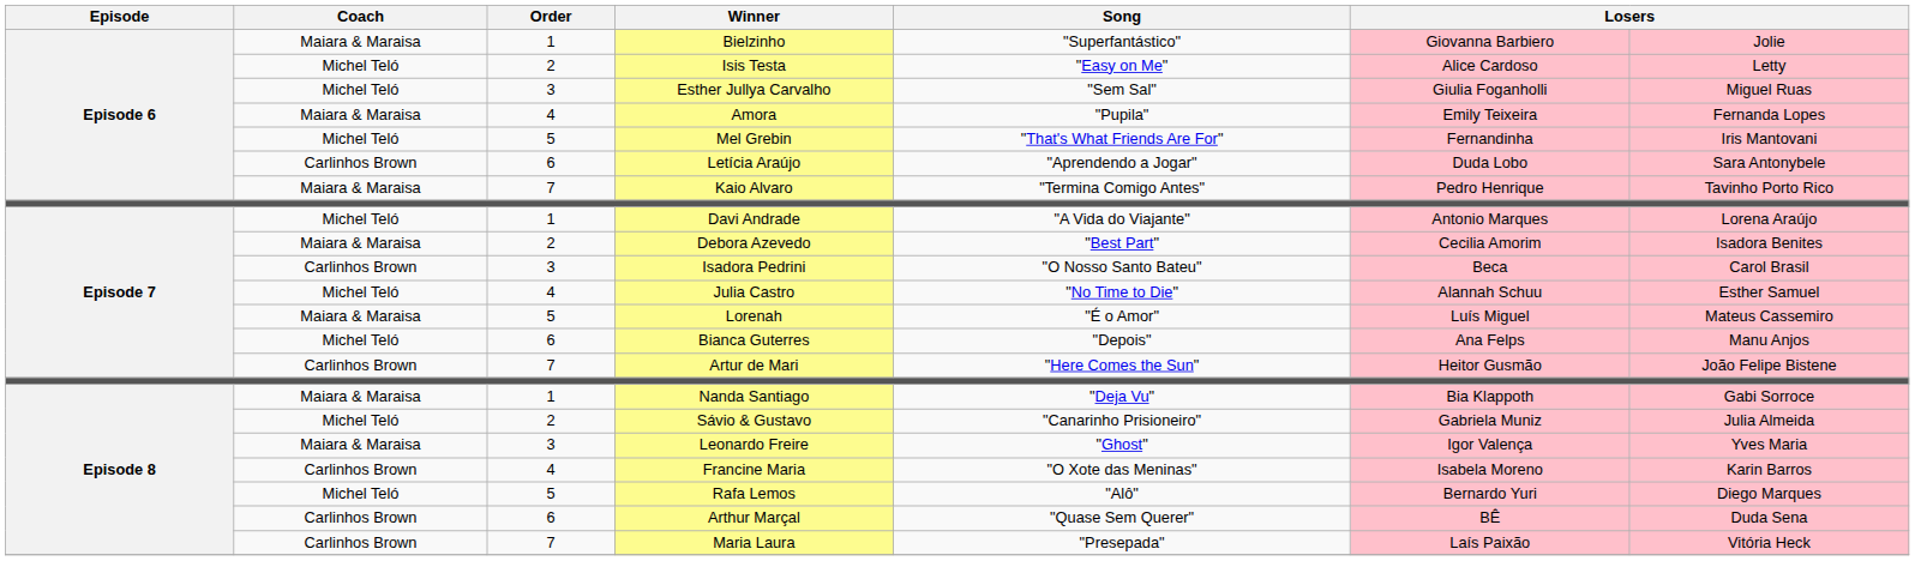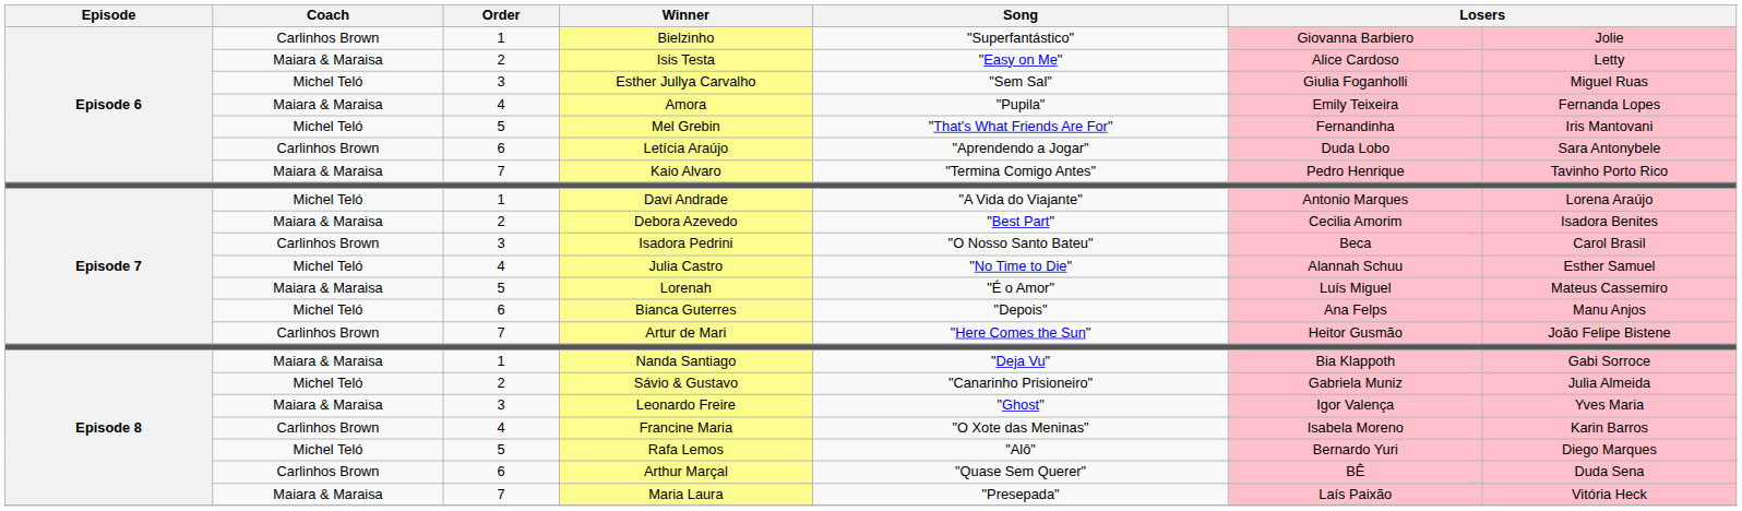Bielzinho | Coach: Maiara & Maraisa -> Carlinhos Brown
Isis Testa | Coach: Michel Teló -> Maiara & Maraisa
Maria Laura | Coach: Carlinhos Brown -> Maiara & Maraisa
